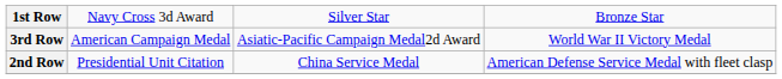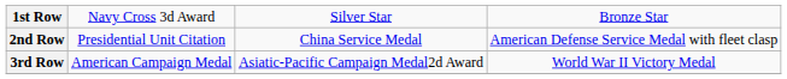rows swapped: 2nd Row <-> 3rd Row
